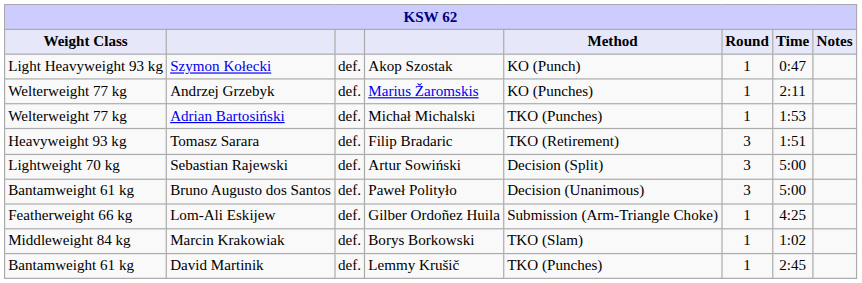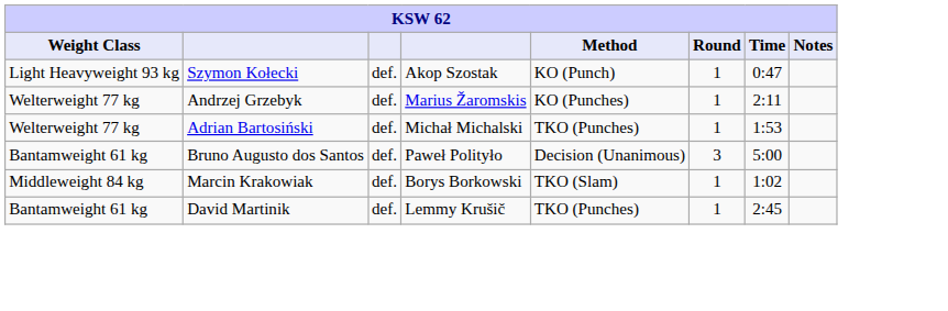- row: Heavyweight 93 kg | Tomasz Sarara | def. | Filip Bradaric | TKO (Retirement) | 3 | 1:51
- row: Lightweight 70 kg | Sebastian Rajewski | def. | Artur Sowiński | Decision (Split) | 3 | 5:00
- row: Featherweight 66 kg | Lom-Ali Eskijew | def. | Gilber Ordoñez Huila | Submission (Arm-Triangle Choke) | 1 | 4:25
